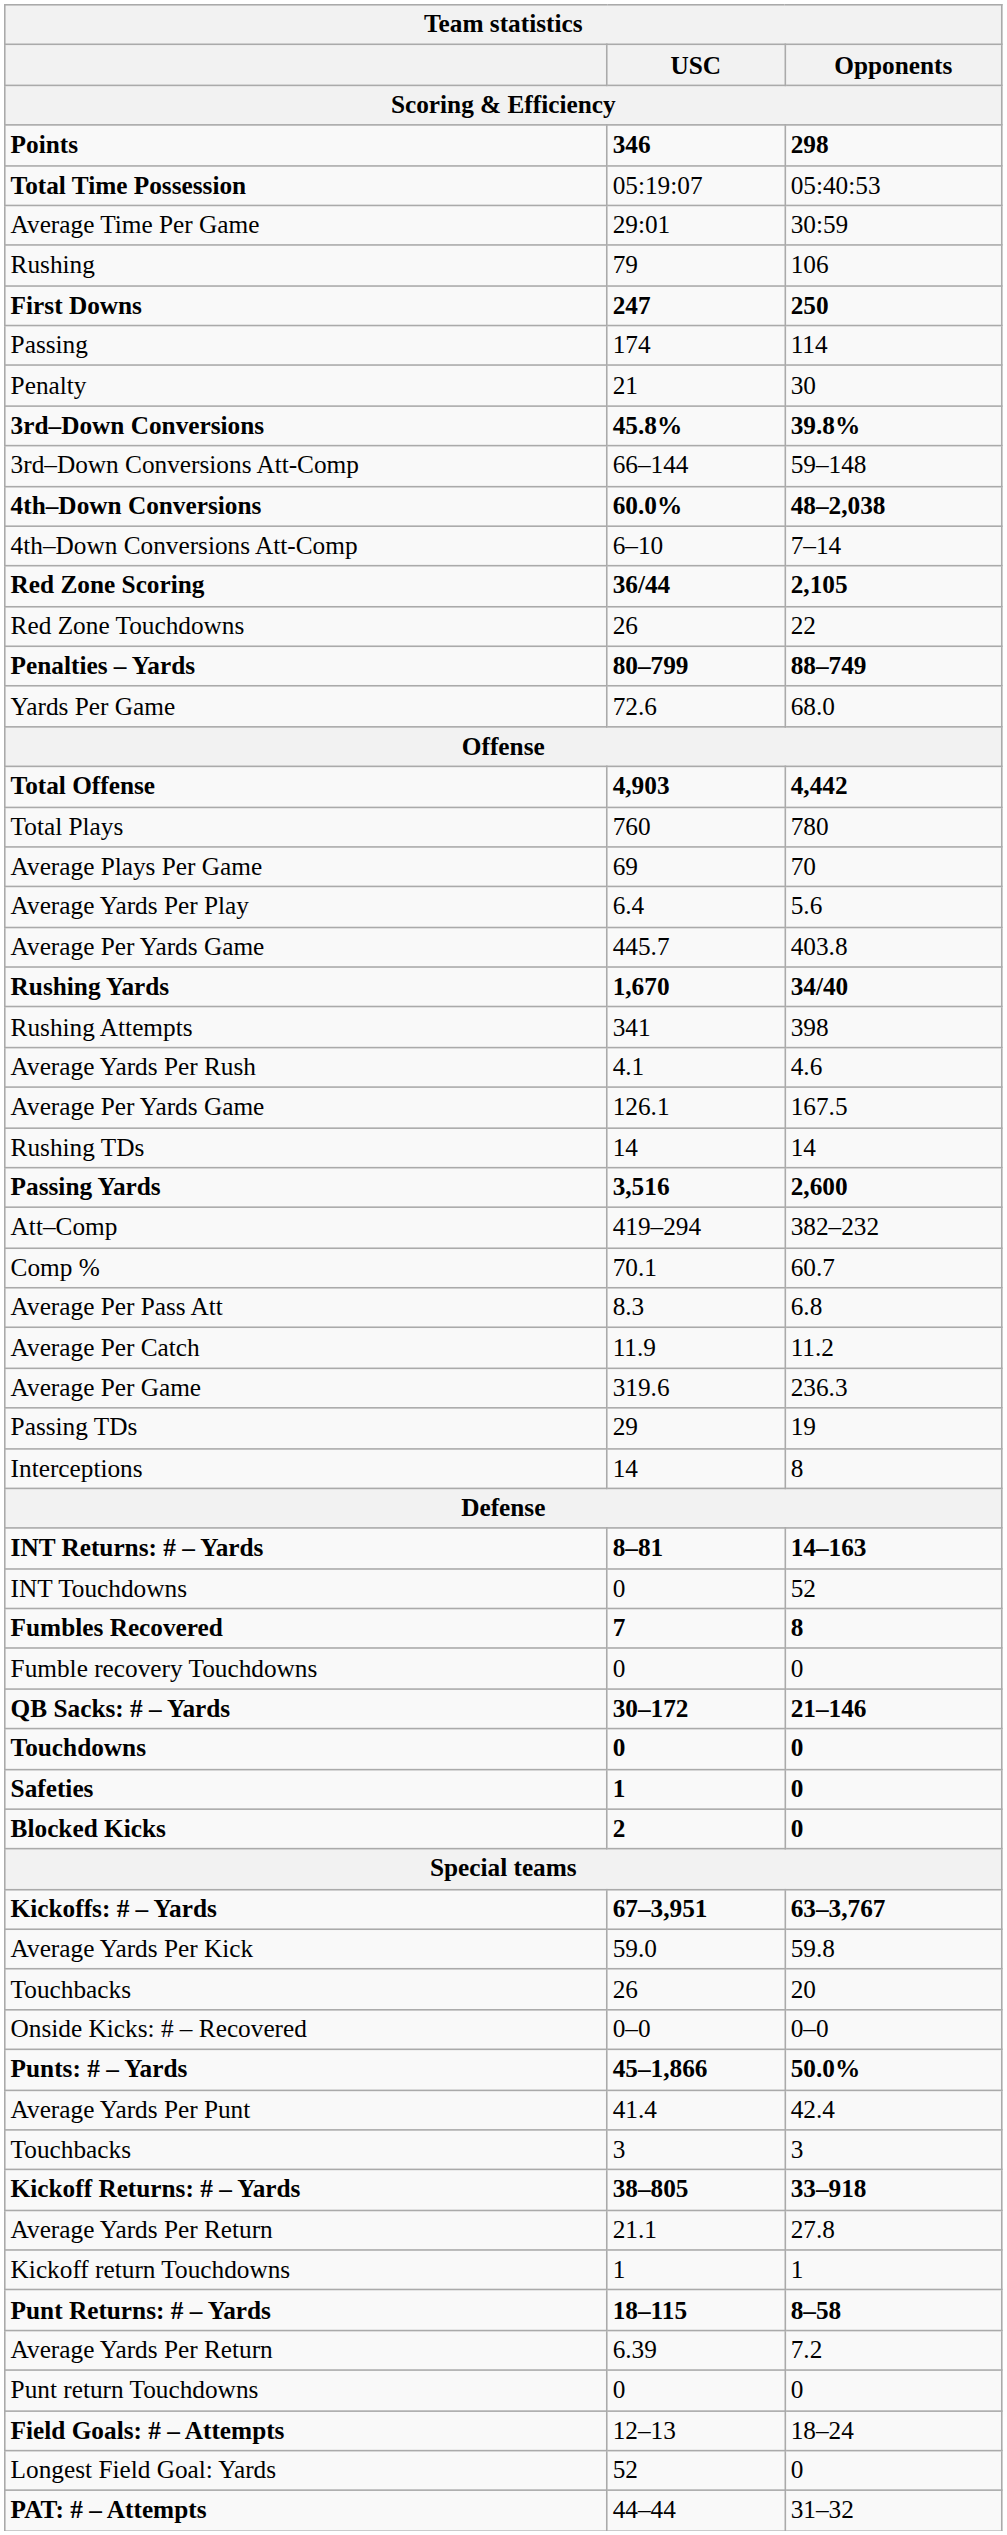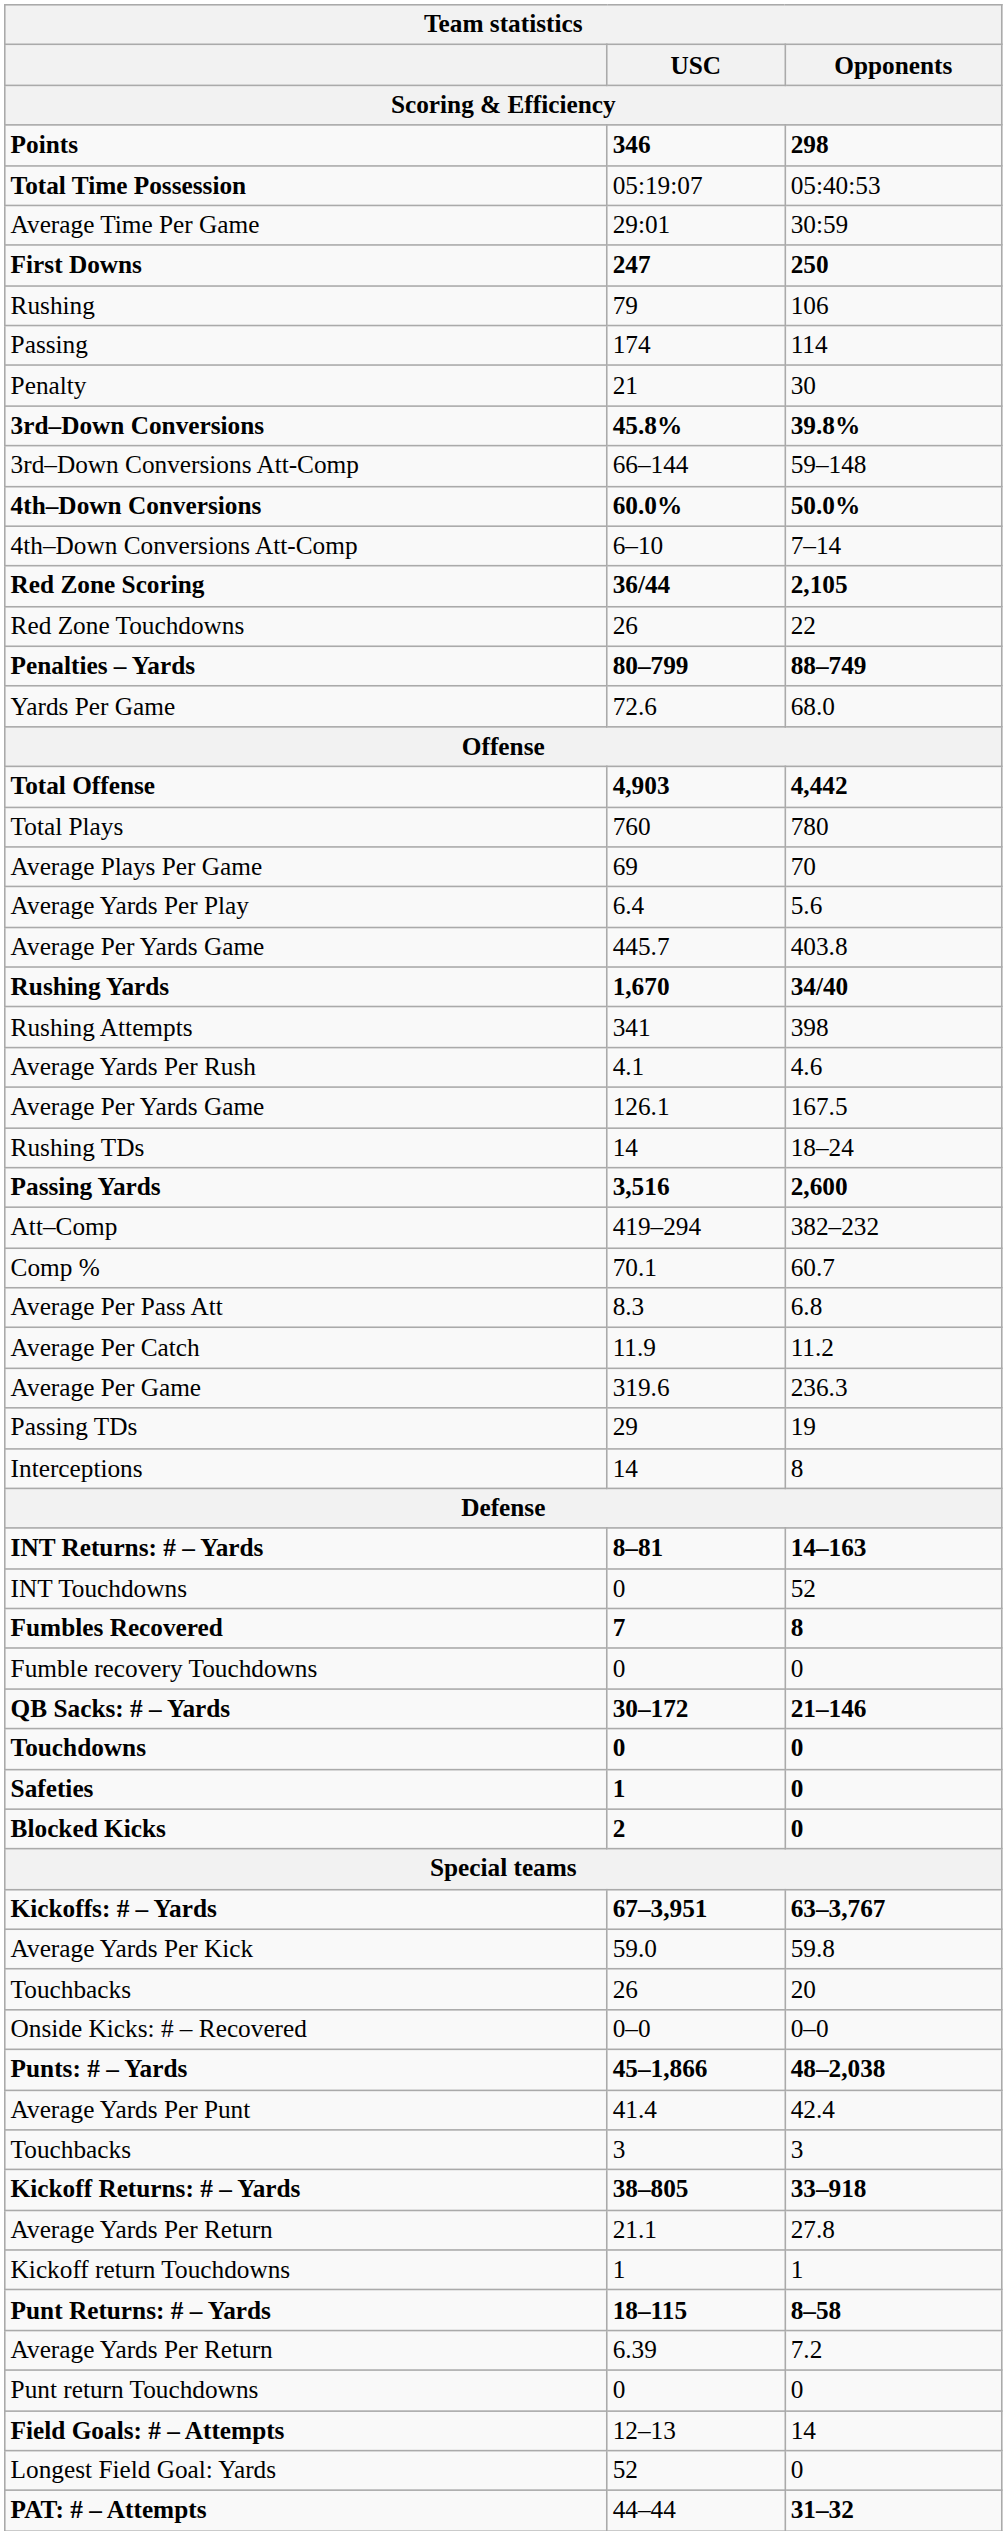rows swapped: First Downs <-> Rushing
4th–Down Conversions | Opponents: 48–2,038 -> 50.0%
Rushing TDs | Opponents: 14 -> 18–24
Punts: # – Yards | Opponents: 50.0% -> 48–2,038
Field Goals: # – Attempts | Opponents: 18–24 -> 14
PAT: # – Attempts | Opponents: normal -> bold
